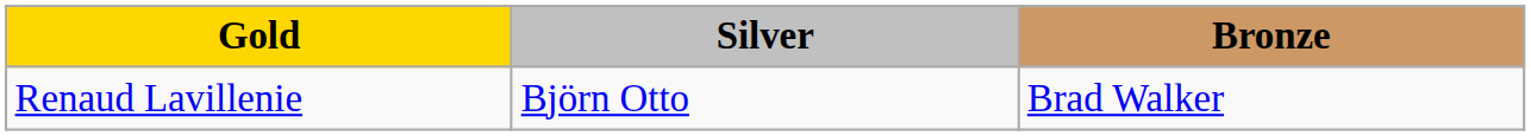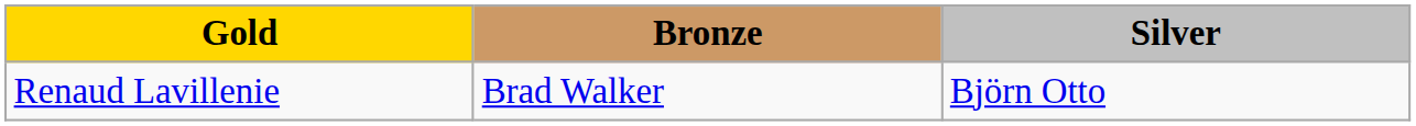columns swapped: Silver <-> Bronze
